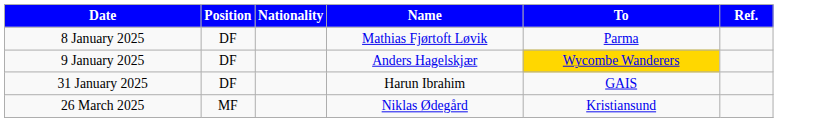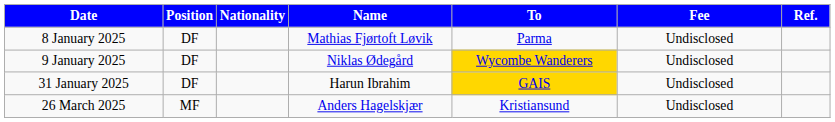+ column: Fee | Undisclosed | Undisclosed | Undisclosed | Undisclosed
9 January 2025 | Name: Anders Hagelskjær -> Niklas Ødegård
31 January 2025 | To: no background -> gold background
26 March 2025 | Name: Niklas Ødegård -> Anders Hagelskjær
